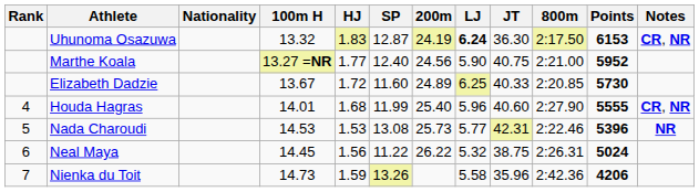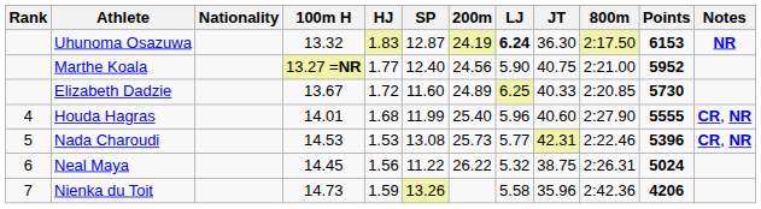Uhunoma Osazuwa | Notes: CR, NR -> NR
Nada Charoudi | Notes: NR -> CR, NR
